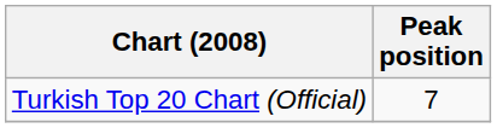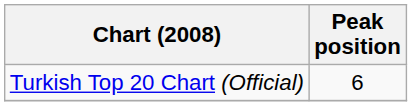Turkish Top 20 Chart (Official) | Peak position: 7 -> 6
